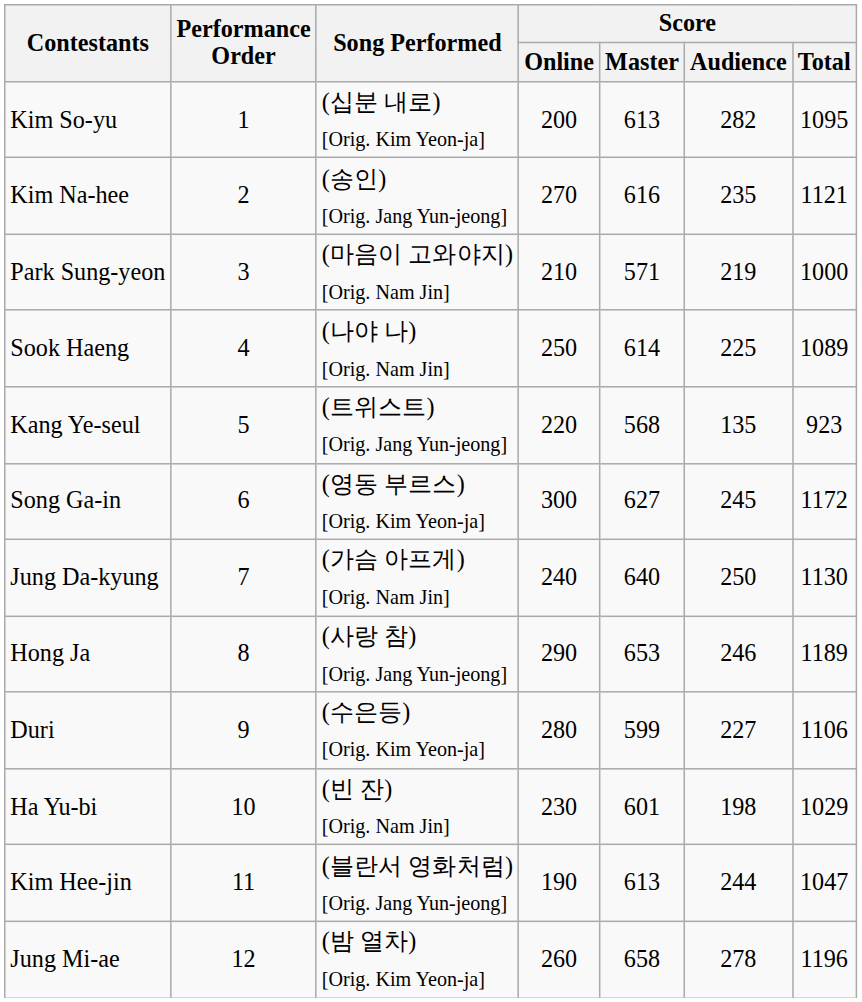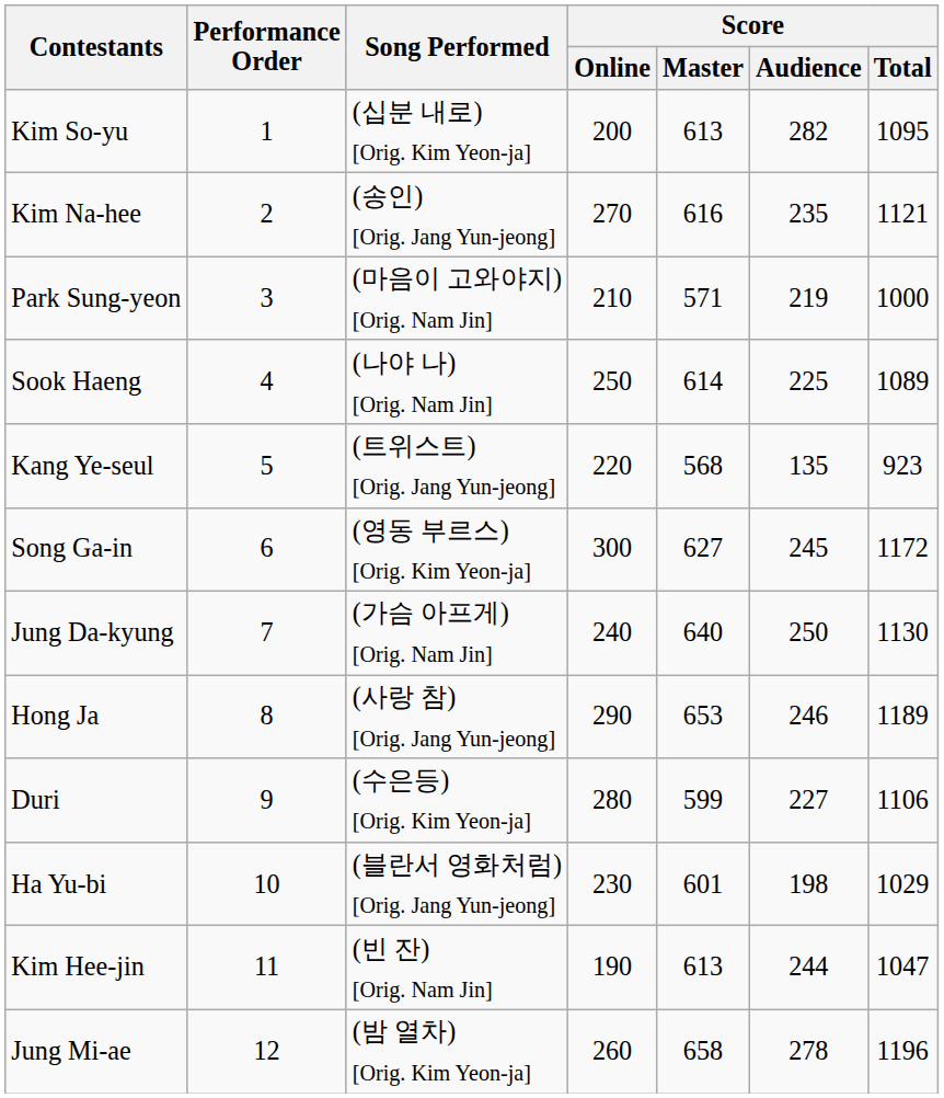Ha Yu-bi | Song Performed: (빈 잔) [Orig. Nam Jin] -> (블란서 영화처럼) [Orig. Jang Yun-jeong]
Kim Hee-jin | Song Performed: (블란서 영화처럼) [Orig. Jang Yun-jeong] -> (빈 잔) [Orig. Nam Jin]
